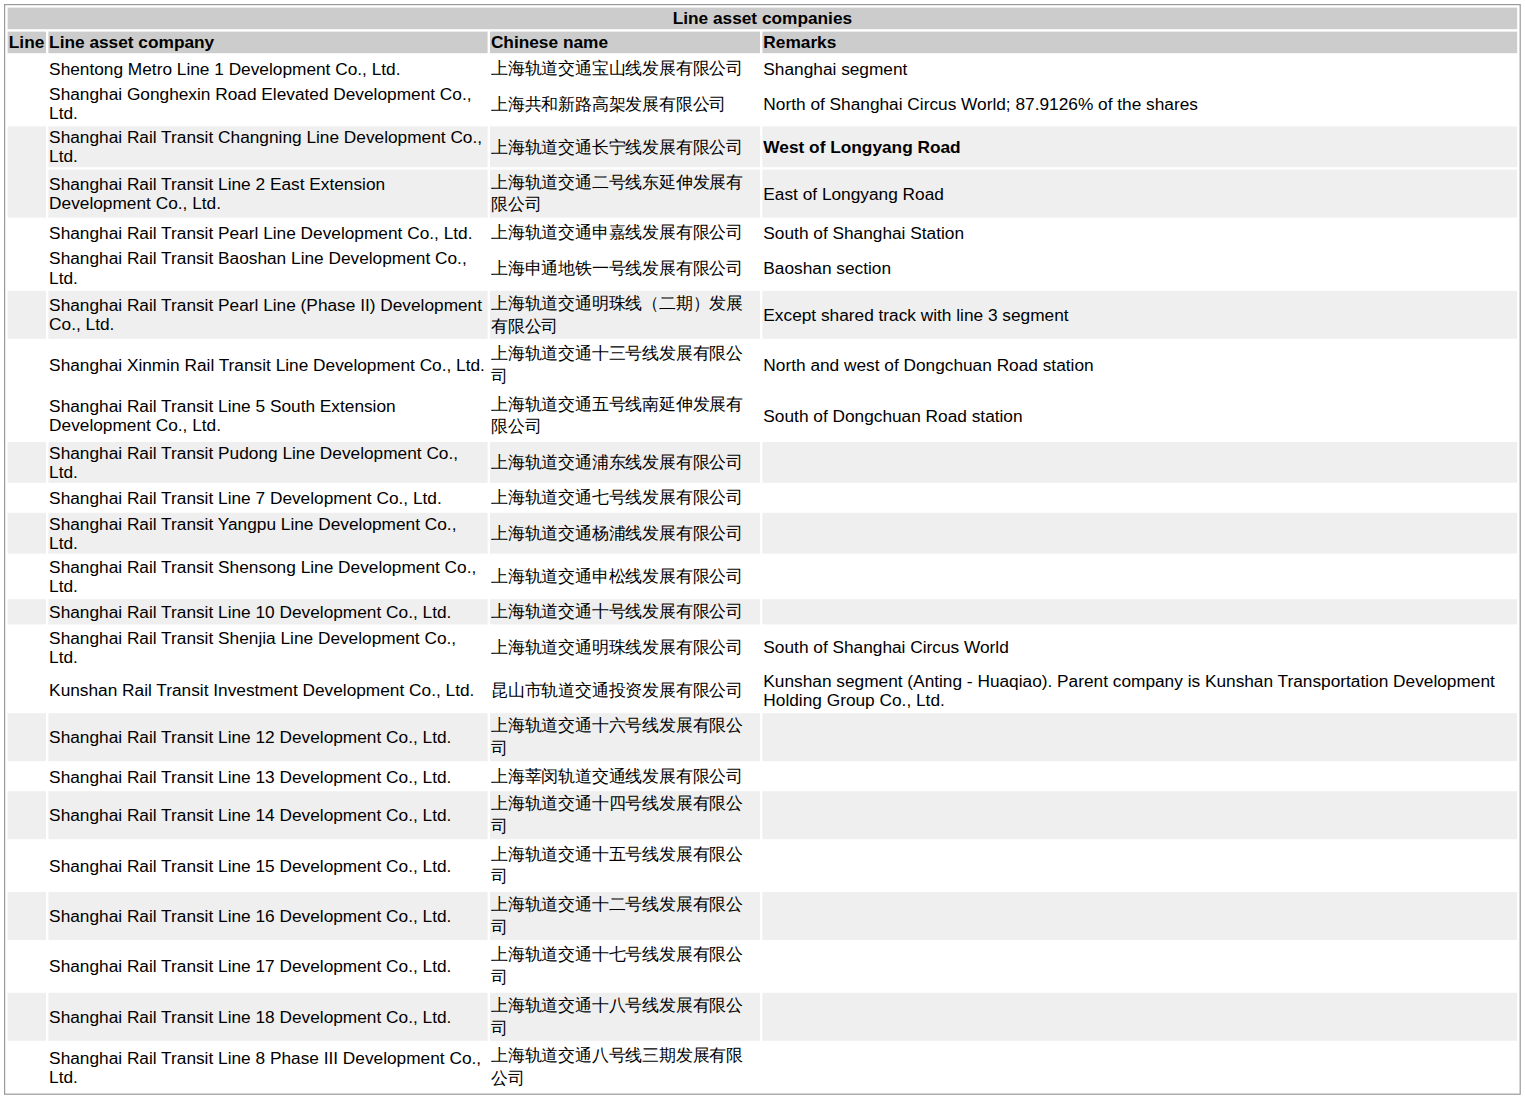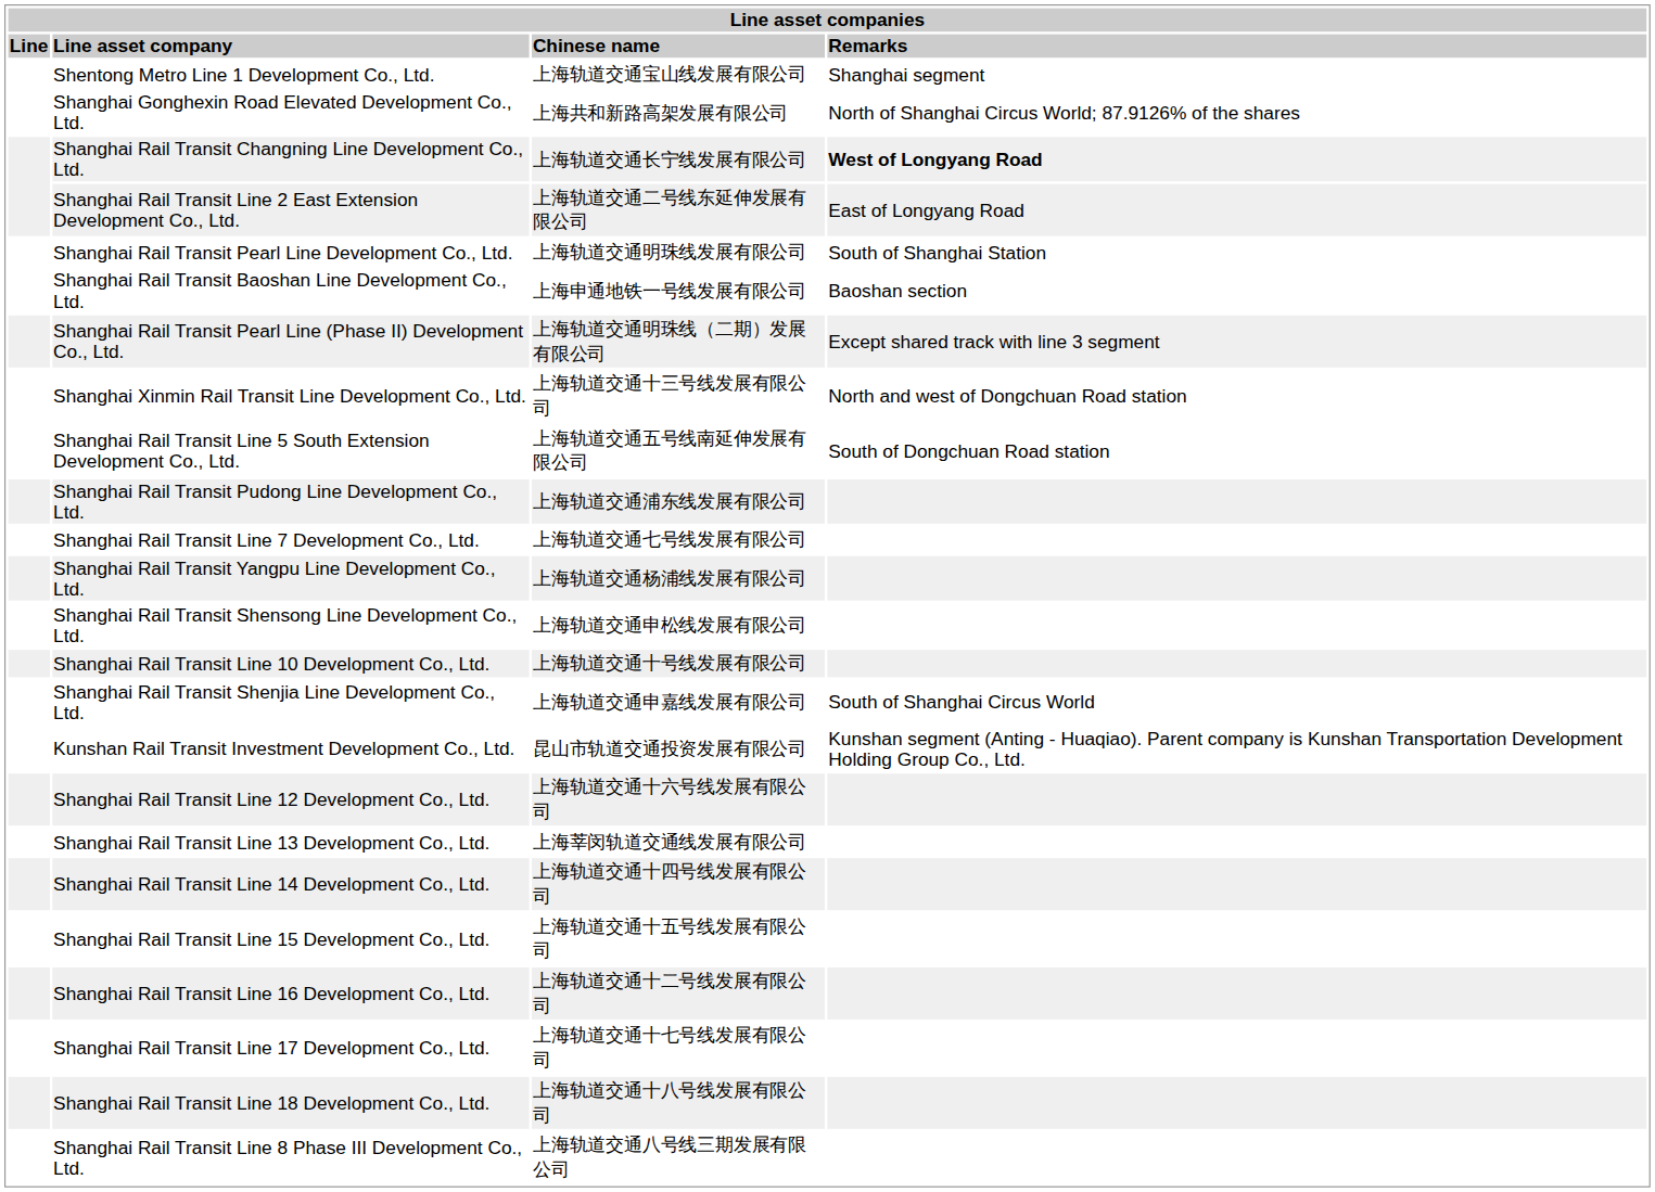Shanghai Rail Transit Pearl Line Development Co., Ltd. | Chinese name: 上海轨道交通申嘉线发展有限公司 -> 上海轨道交通明珠线发展有限公司
Shanghai Rail Transit Shenjia Line Development Co., Ltd. | Chinese name: 上海轨道交通明珠线发展有限公司 -> 上海轨道交通申嘉线发展有限公司
